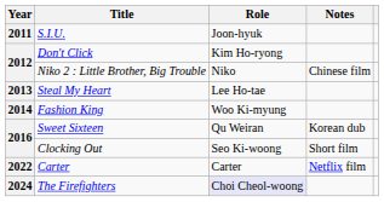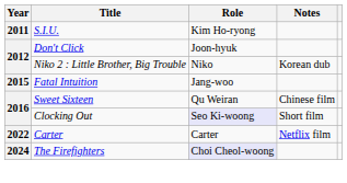S.I.U. | Role: Joon-hyuk -> Kim Ho-ryong
Don't Click | Role: Kim Ho-ryong -> Joon-hyuk
Niko 2 : Little Brother, Big Trouble | Notes: Chinese film -> Korean dub
- row: 2013 | Steal My Heart | Lee Ho-tae
- row: 2014 | Fashion King | Woo Ki-myung
+ row: 2015 | Fatal Intuition | Jang-woo
Sweet Sixteen | Notes: Korean dub -> Chinese film
Clocking Out | Role: no background -> lavender background
